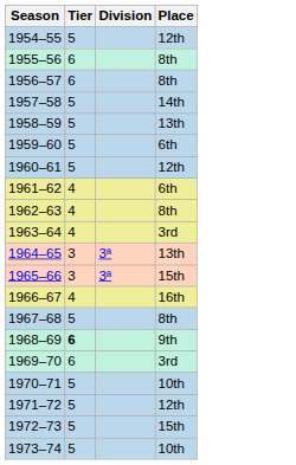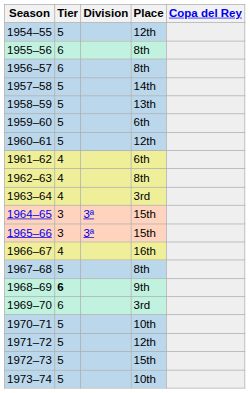+ column: Copa del Rey
1964–65 | Place: 13th -> 15th
